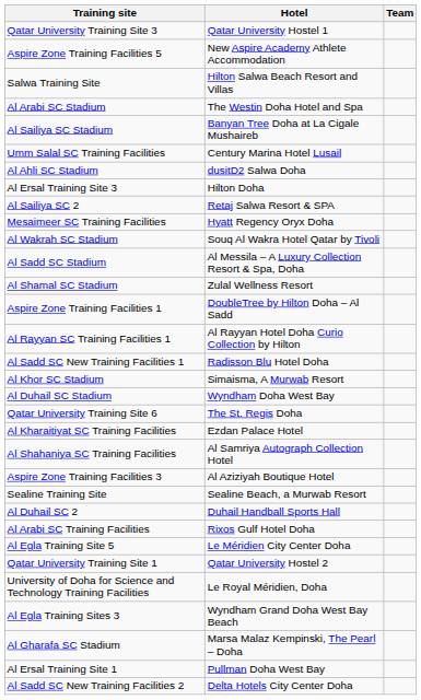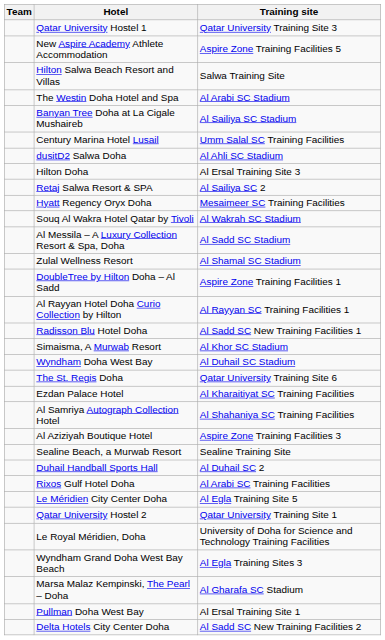columns swapped: Team <-> Training site
